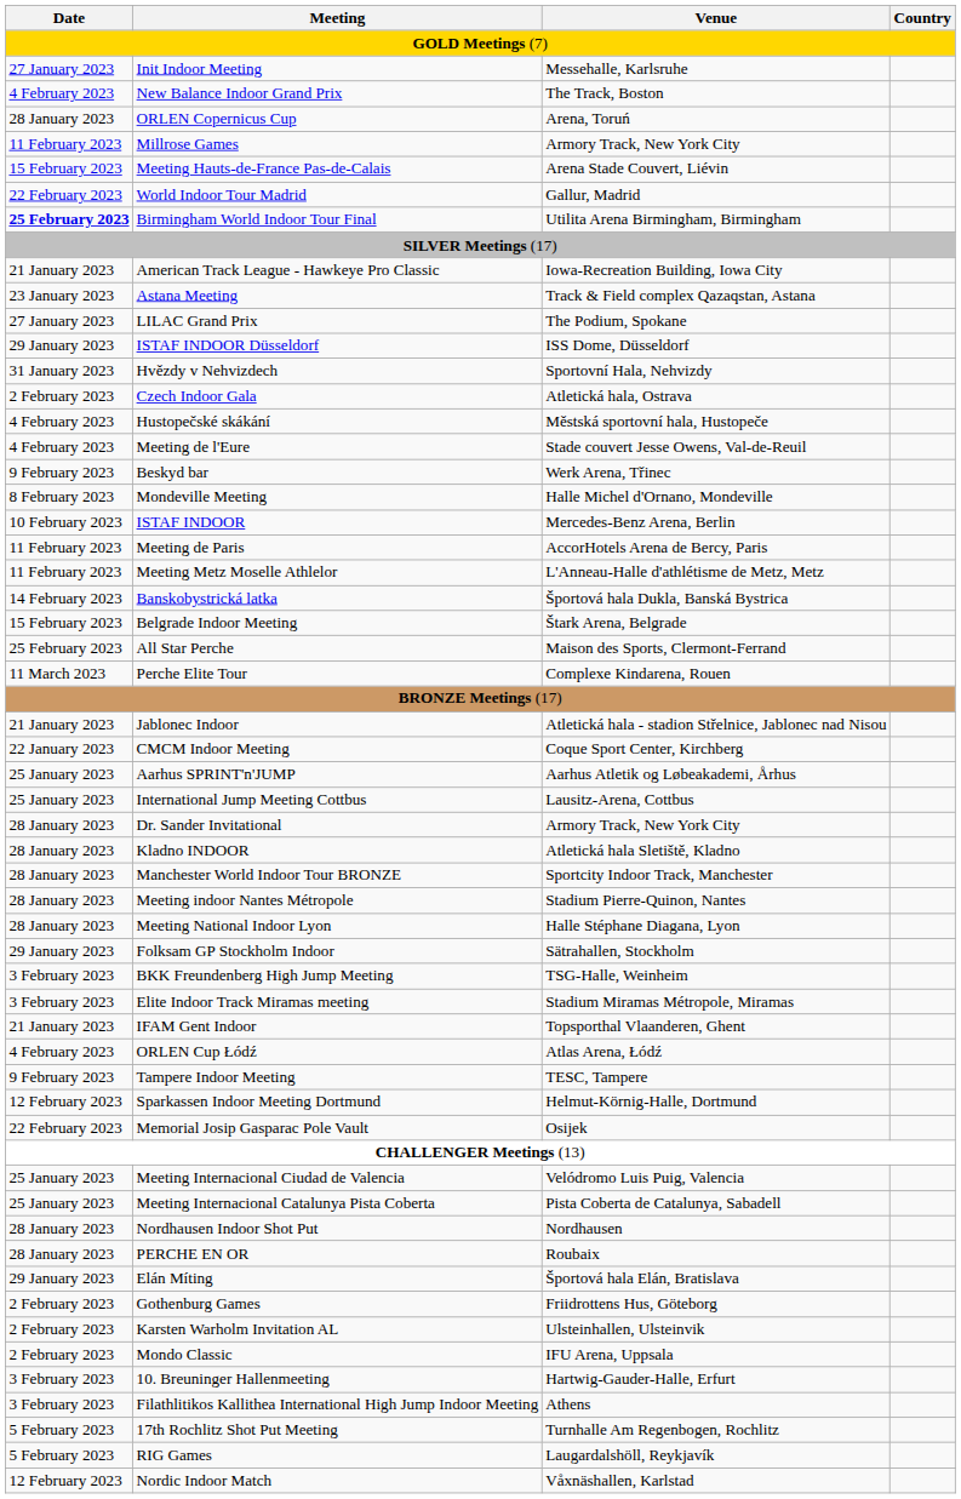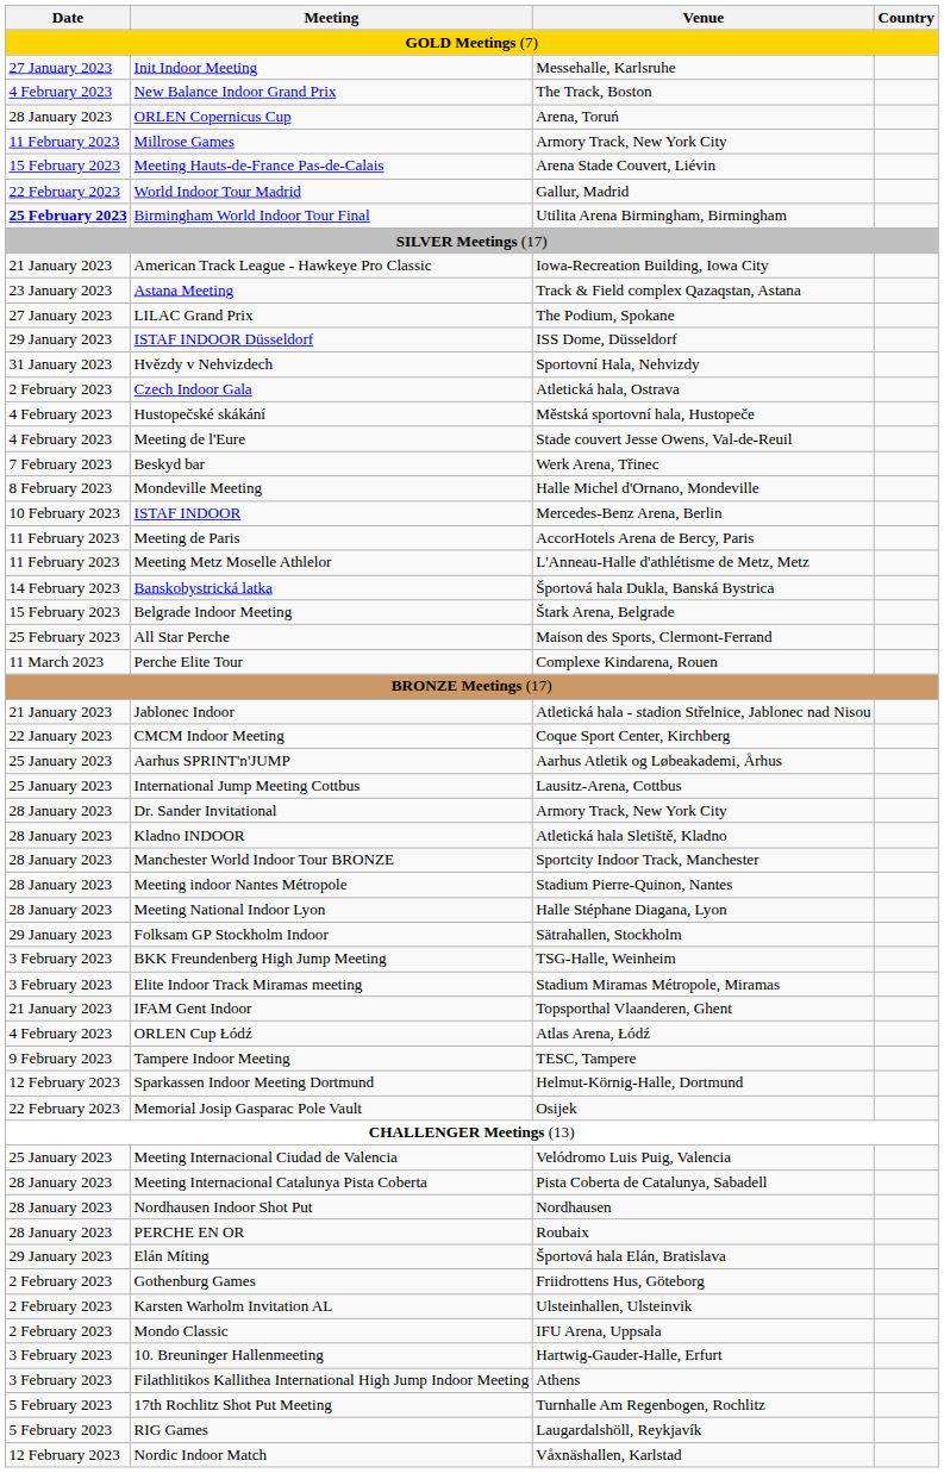Beskyd bar | Date: 9 February 2023 -> 7 February 2023
Meeting Internacional Catalunya Pista Coberta | Date: 25 January 2023 -> 28 January 2023
